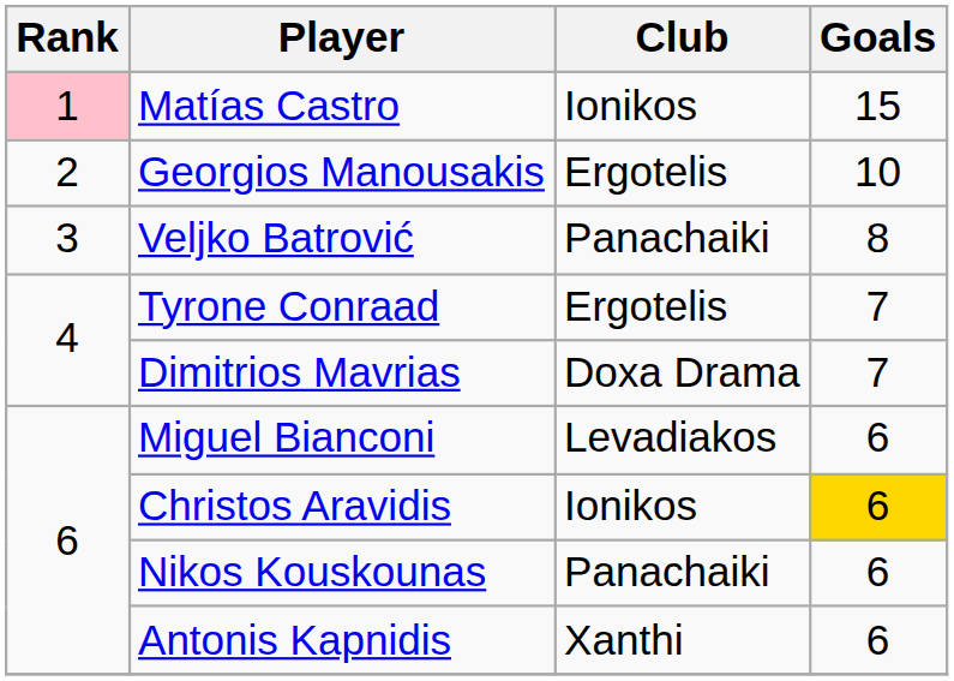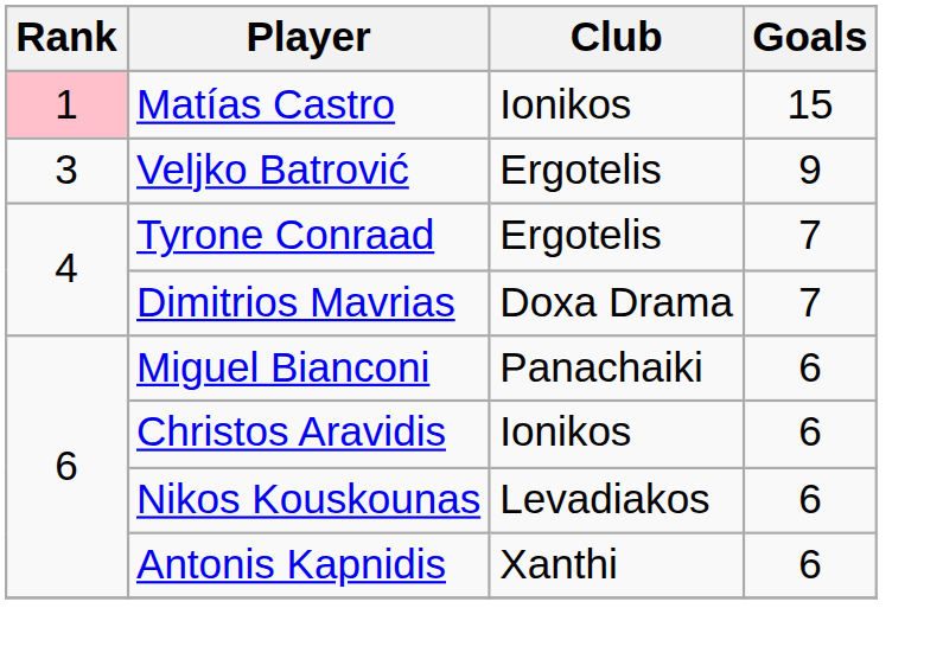- row: 2 | Georgios Manousakis | Ergotelis | 10
Veljko Batrović | Club: Panachaiki -> Ergotelis
Veljko Batrović | Goals: 8 -> 9
Miguel Bianconi | Club: Levadiakos -> Panachaiki
Christos Aravidis | Goals: gold background -> no background
Nikos Kouskounas | Club: Panachaiki -> Levadiakos
